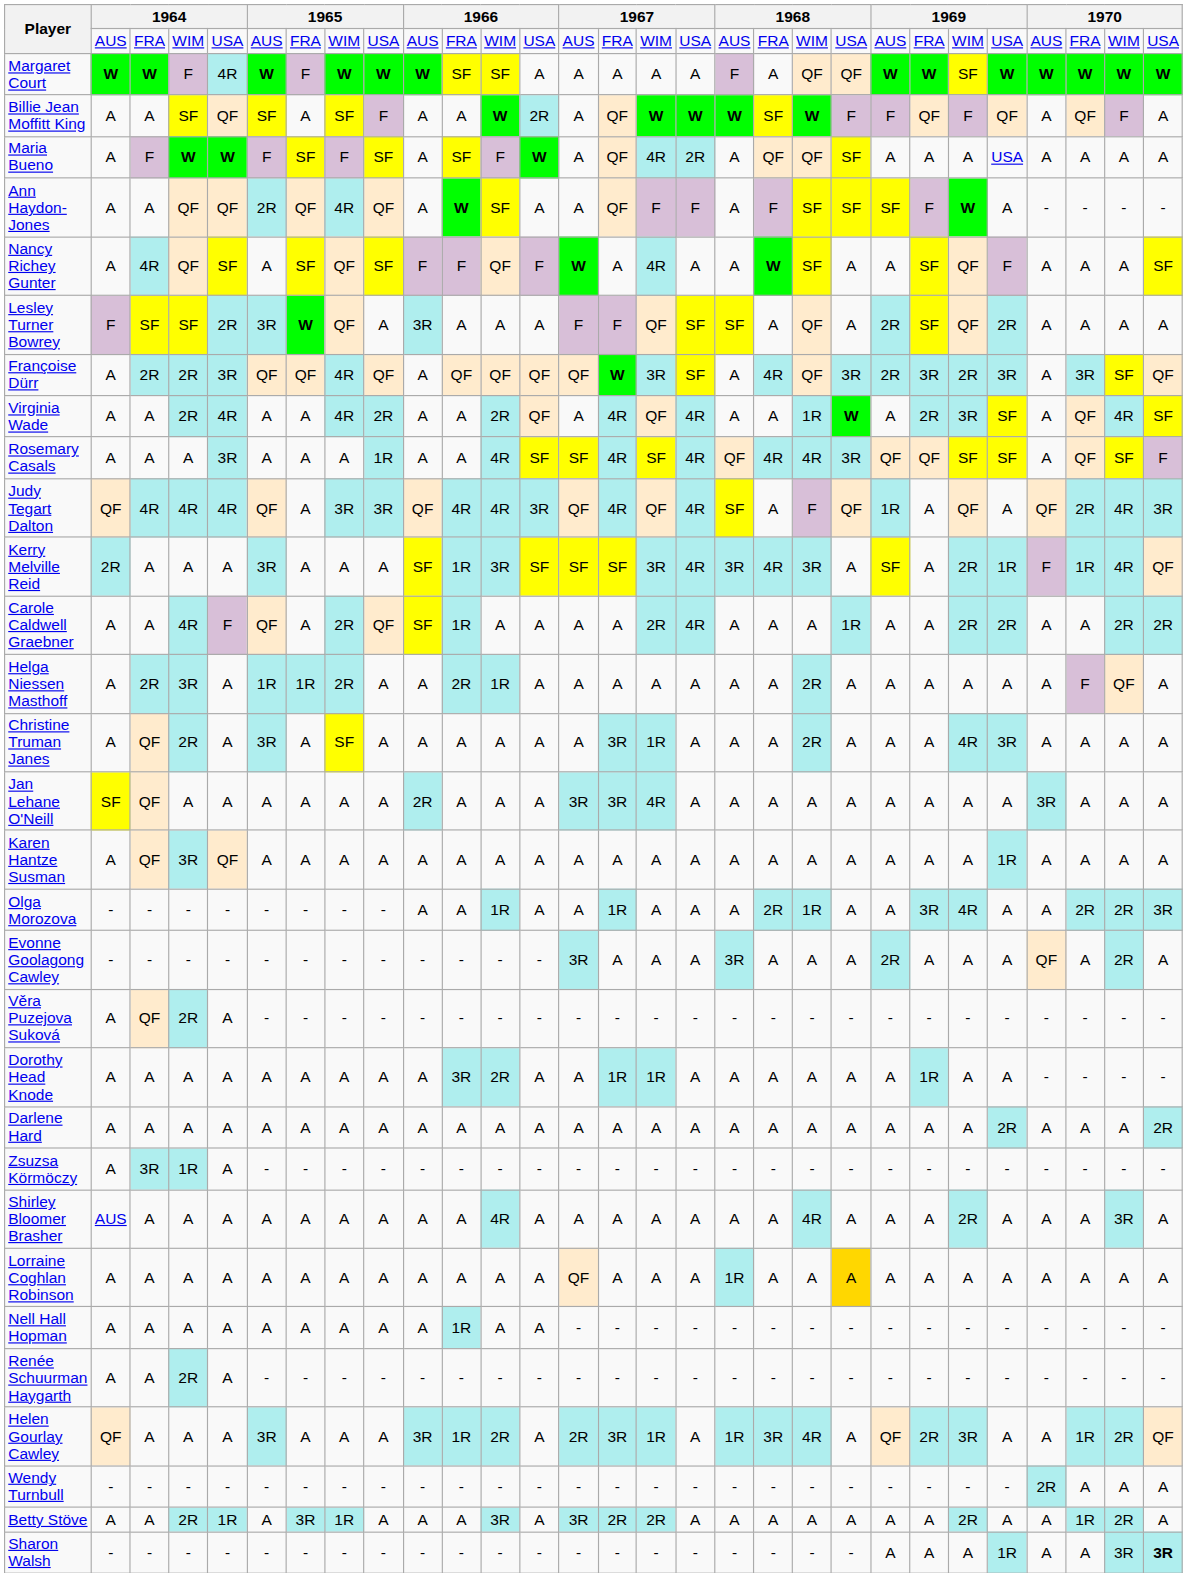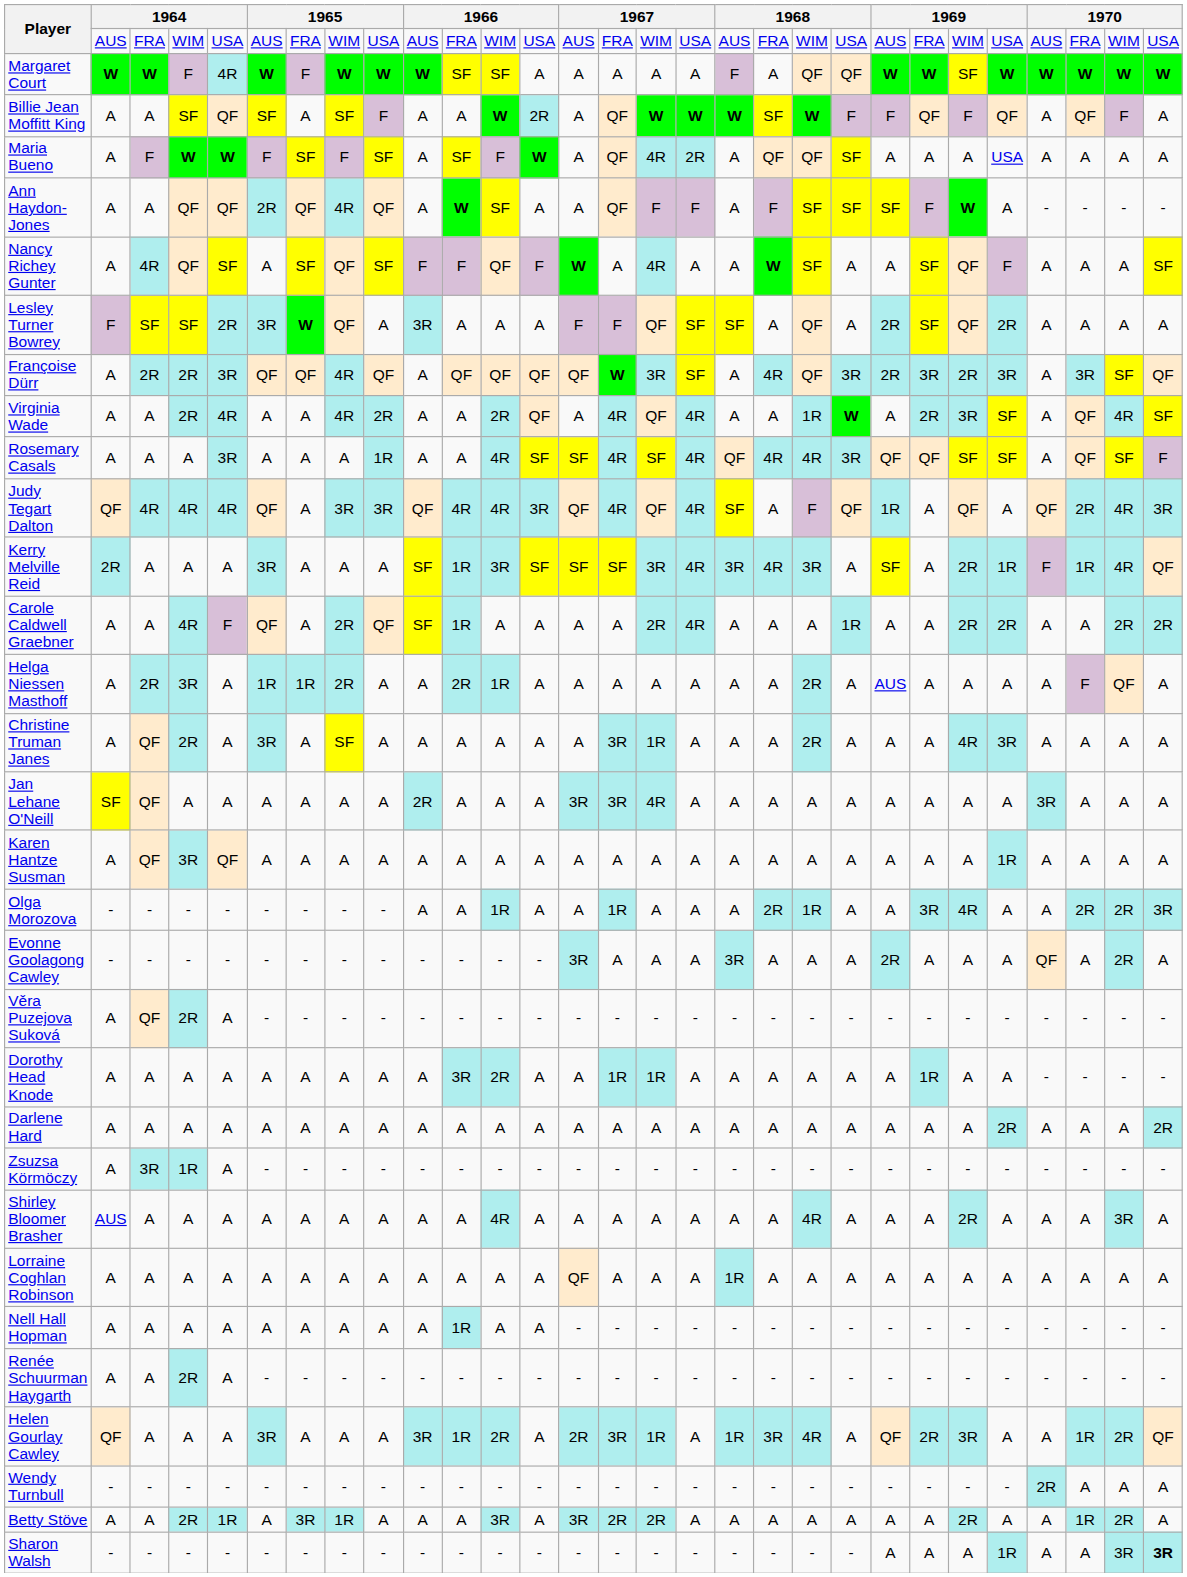Helga Niessen Masthoff | column 22: A -> AUS
Lorraine Coghlan Robinson | column 21: gold background -> no background
